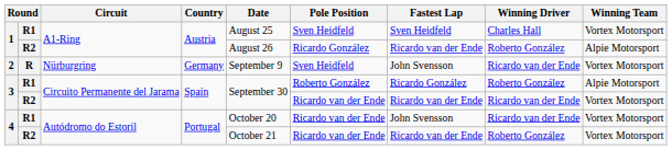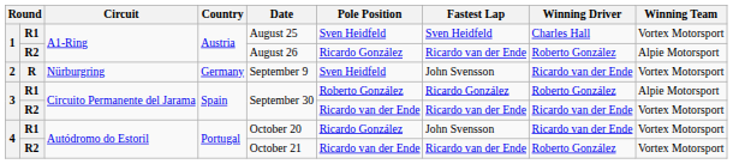4 / R1 | Pole Position: Ricardo van der Ende -> Ricardo González
